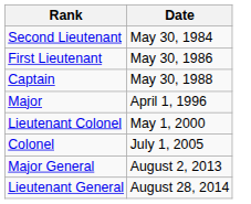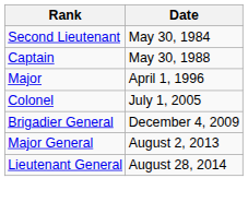- row: First Lieutenant | May 30, 1986
- row: Lieutenant Colonel | May 1, 2000
+ row: Brigadier General | December 4, 2009
